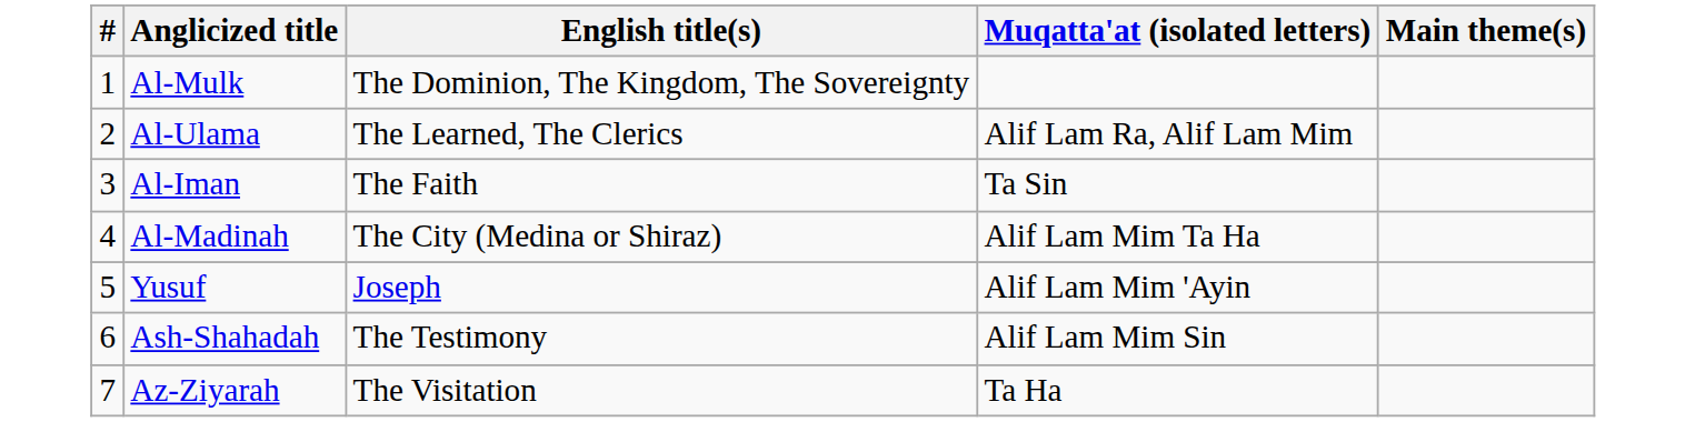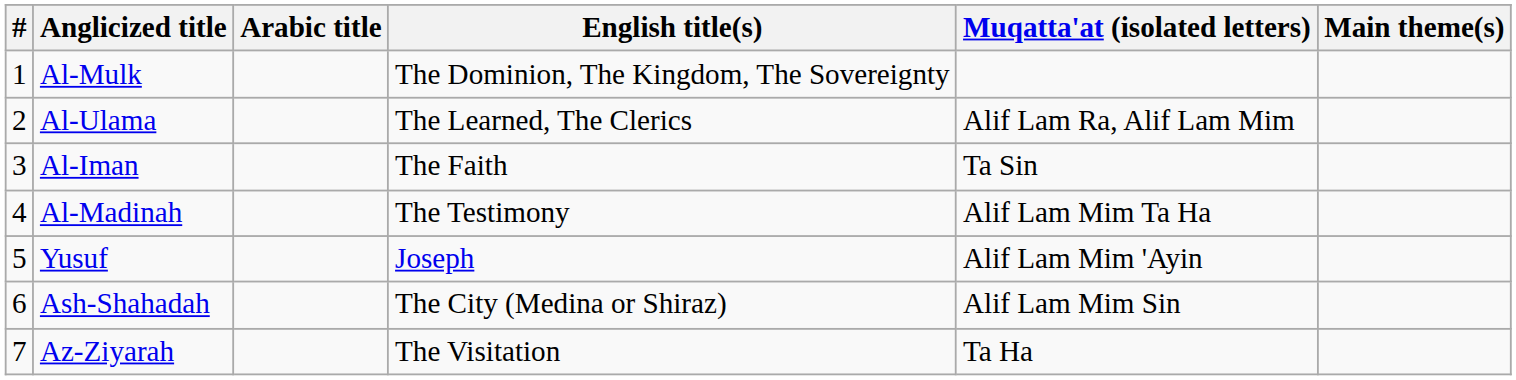+ column: Arabic title
Al-Madinah | English title(s): The City (Medina or Shiraz) -> The Testimony
Ash-Shahadah | English title(s): The Testimony -> The City (Medina or Shiraz)
